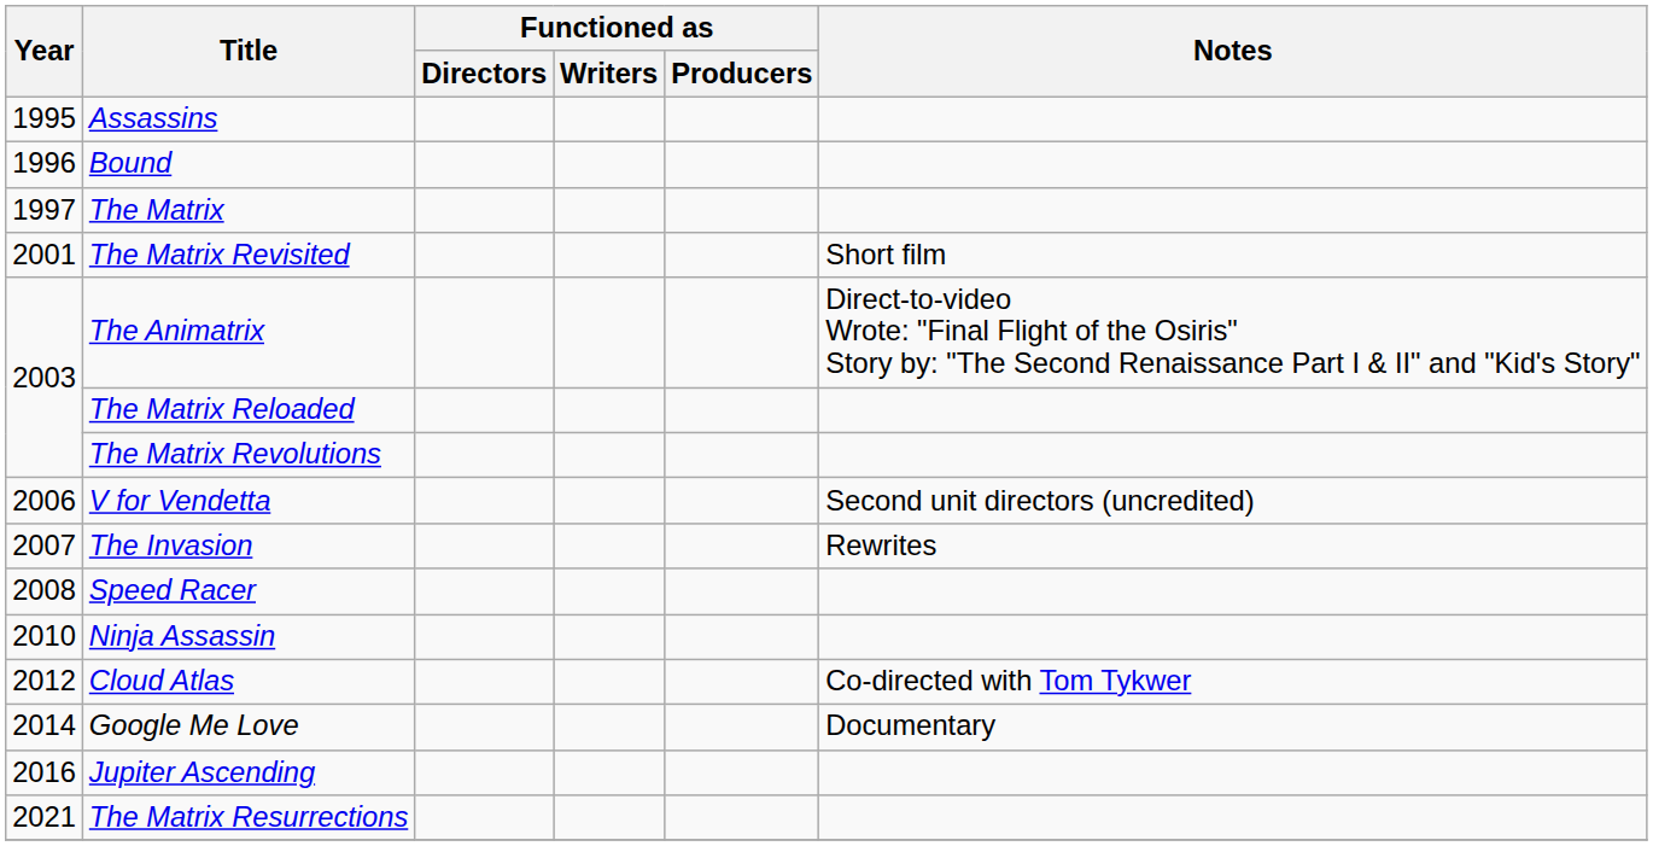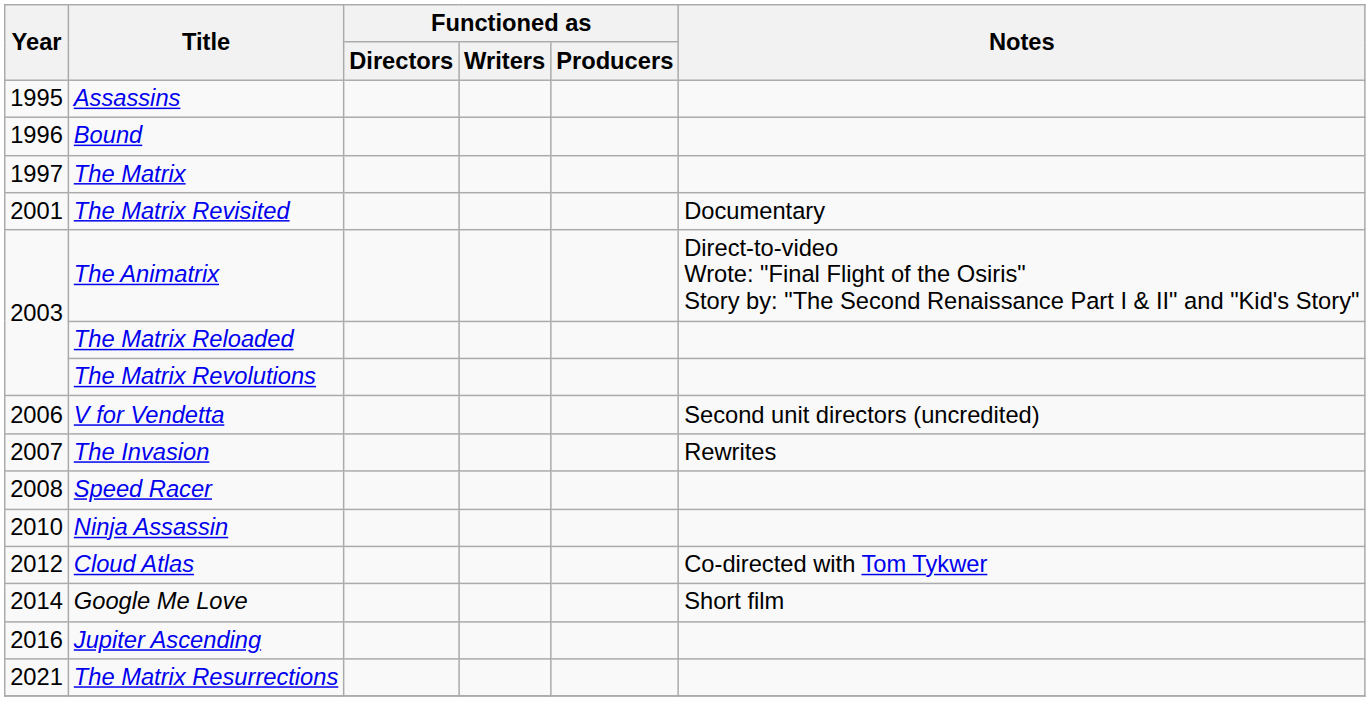The Matrix Revisited | Notes: Short film -> Documentary
Google Me Love | Notes: Documentary -> Short film
